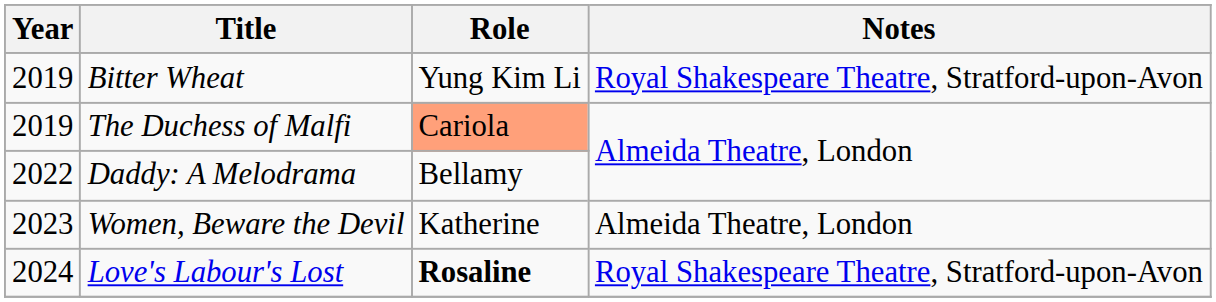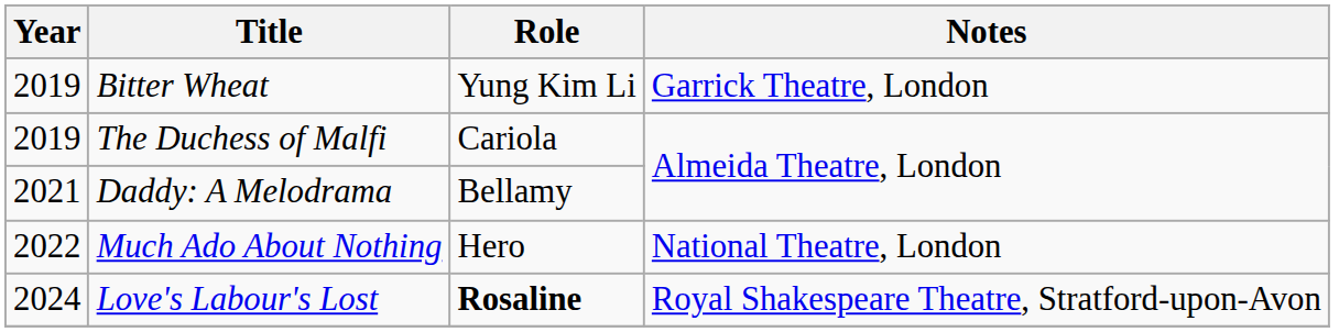Bitter Wheat | Notes: Royal Shakespeare Theatre, Stratford-upon-Avon -> Garrick Theatre, London
The Duchess of Malfi | Role: lightsalmon background -> no background
Daddy: A Melodrama | Year: 2022 -> 2021
+ row: 2022 | Much Ado About Nothing | Hero | National Theatre, London
- row: 2023 | Women, Beware the Devil | Katherine | Almeida Theatre, London
